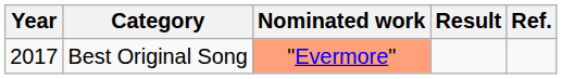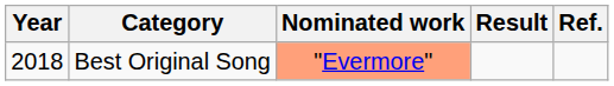Best Original Song | Year: 2017 -> 2018
